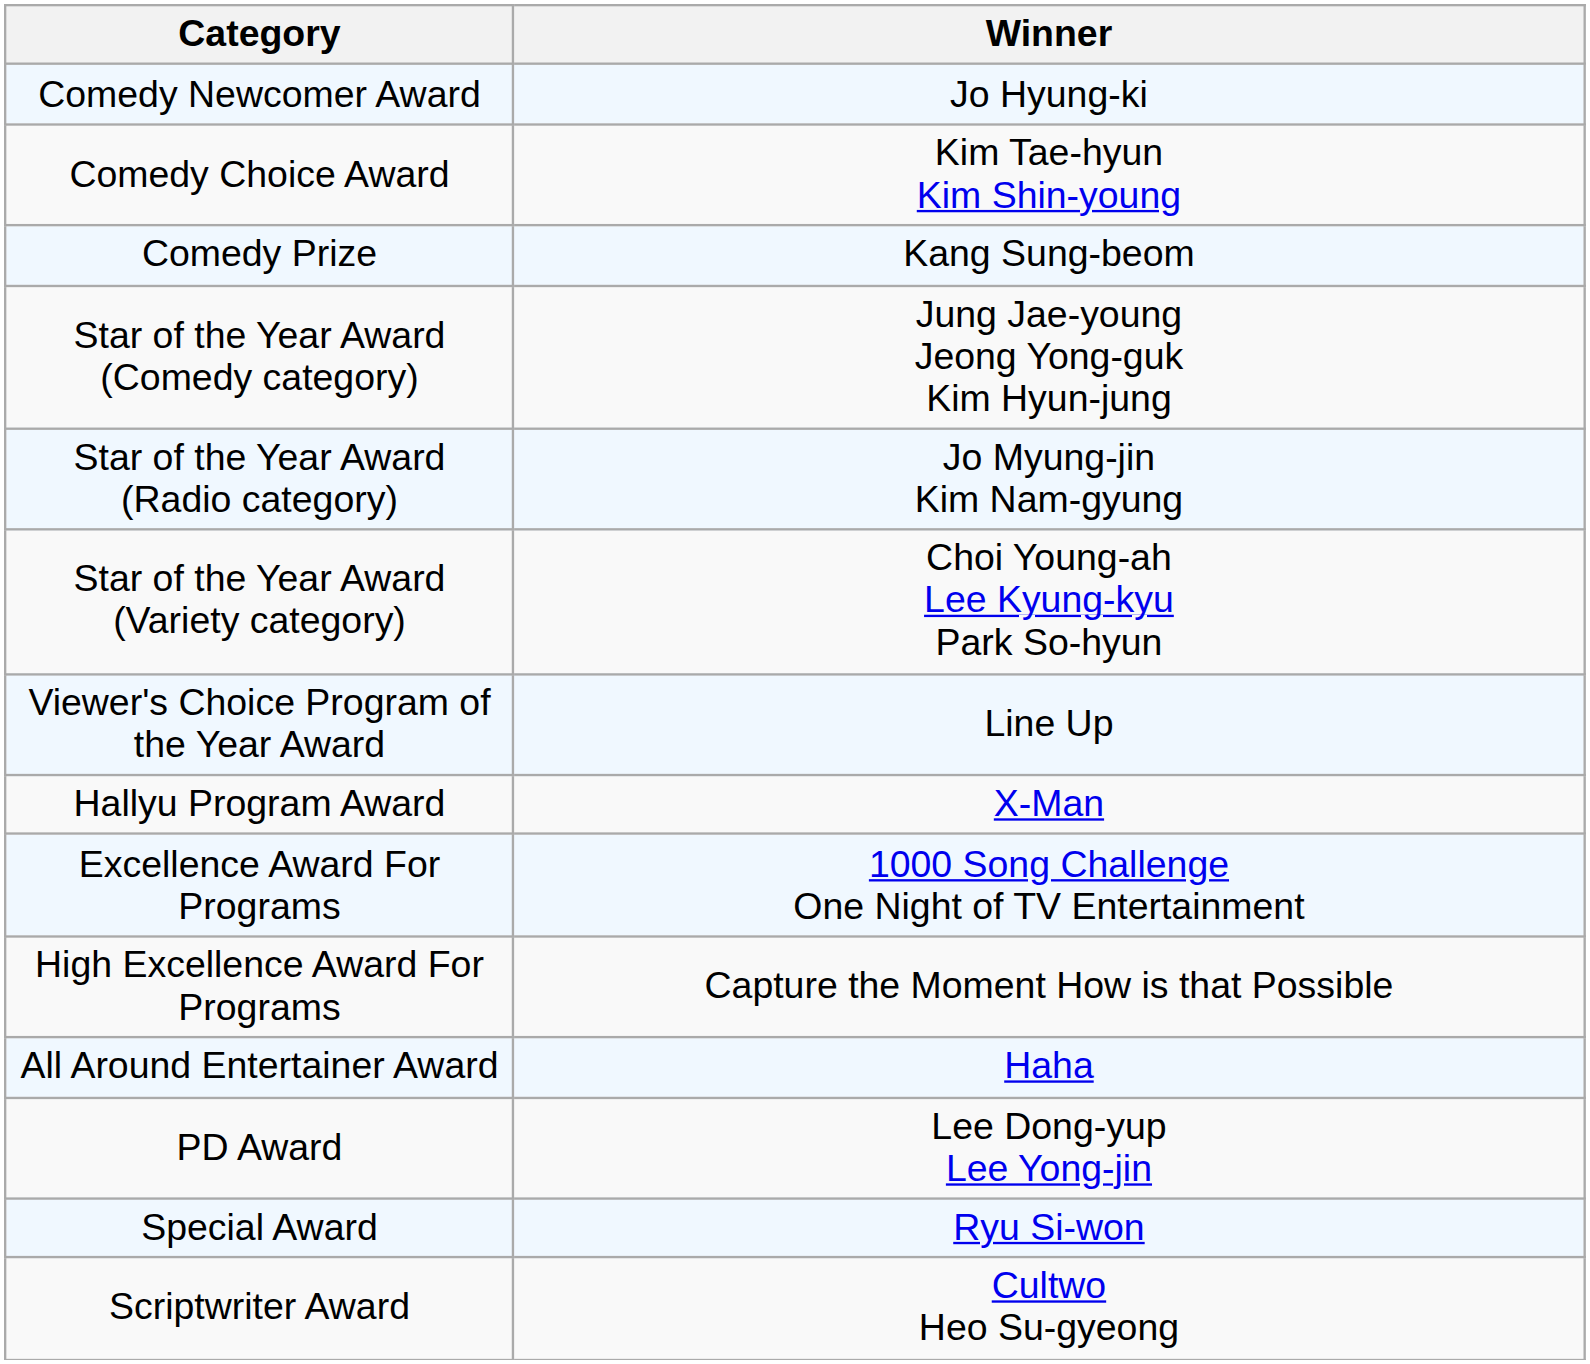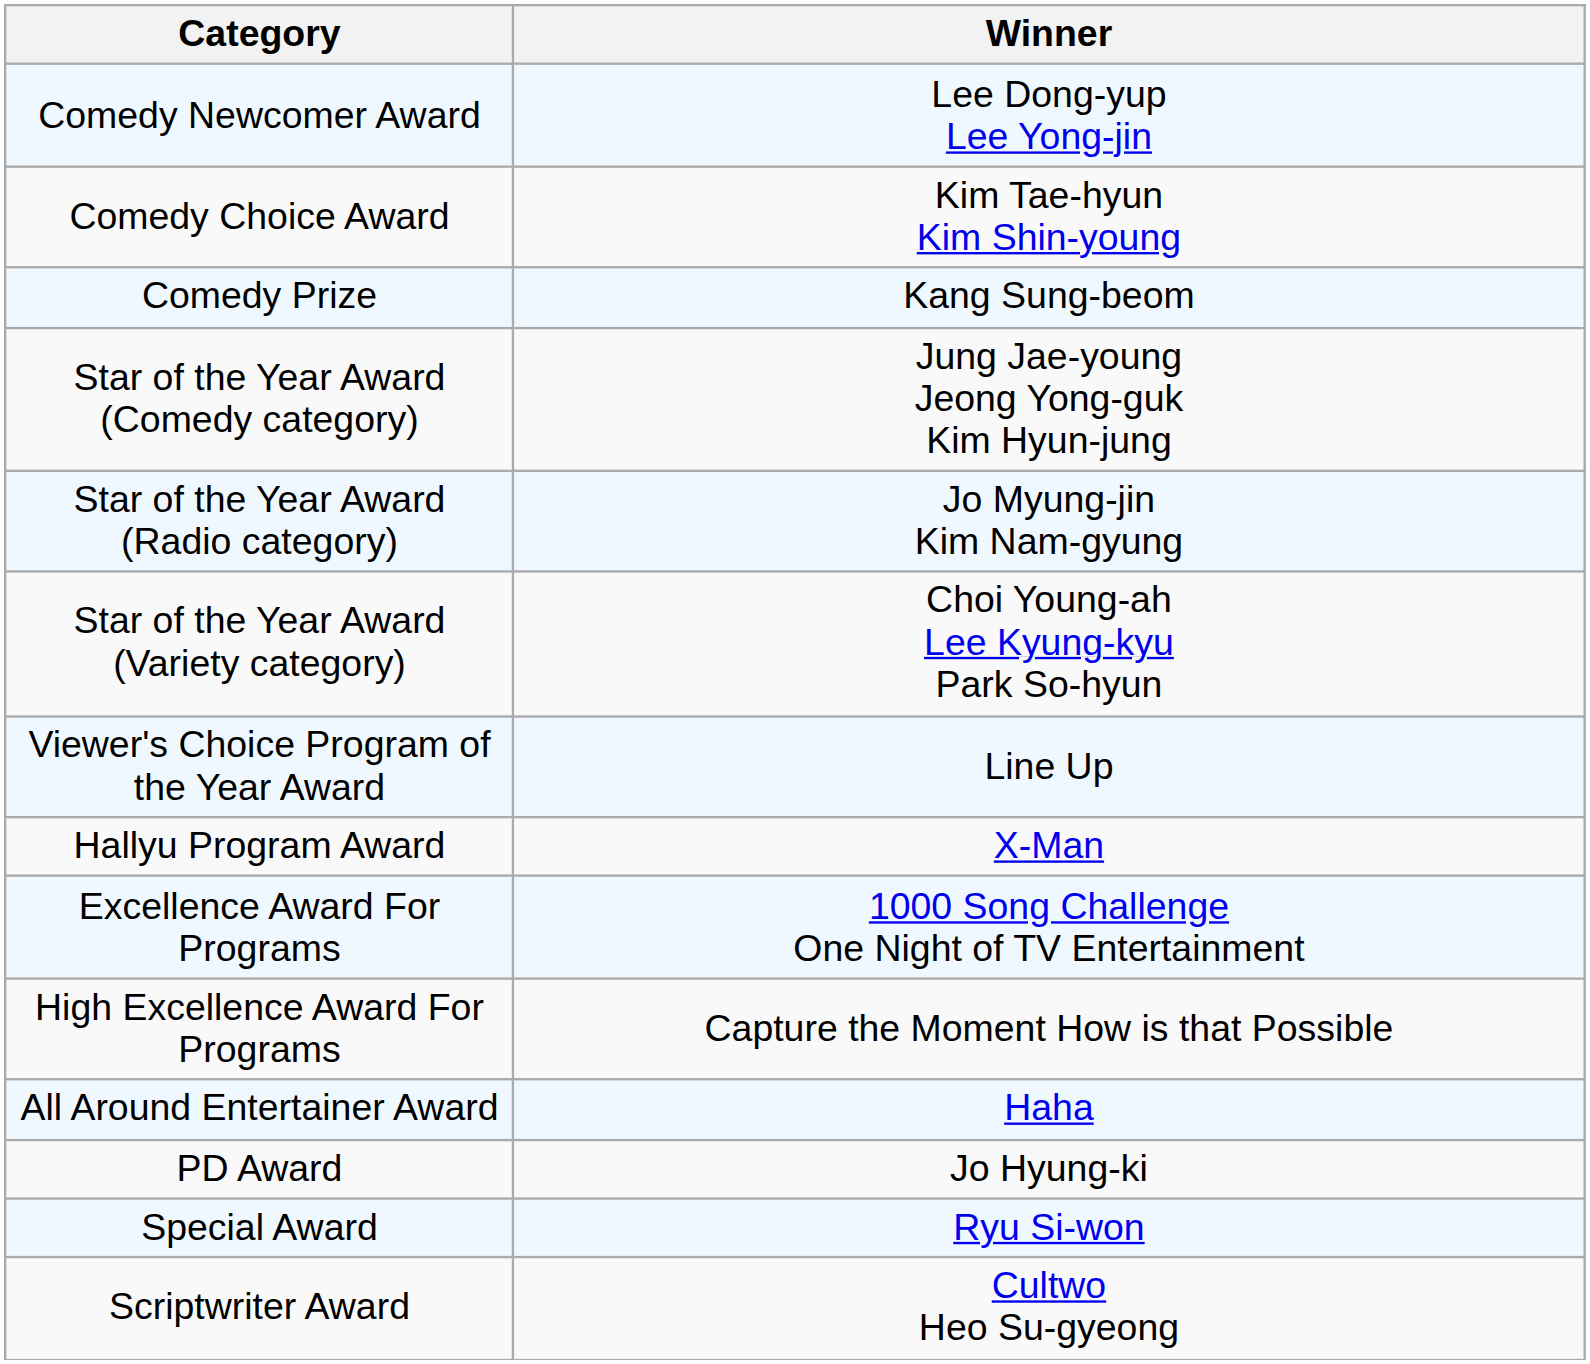Comedy Newcomer Award | Winner: Jo Hyung-ki -> Lee Dong-yup Lee Yong-jin
PD Award | Winner: Lee Dong-yup Lee Yong-jin -> Jo Hyung-ki
